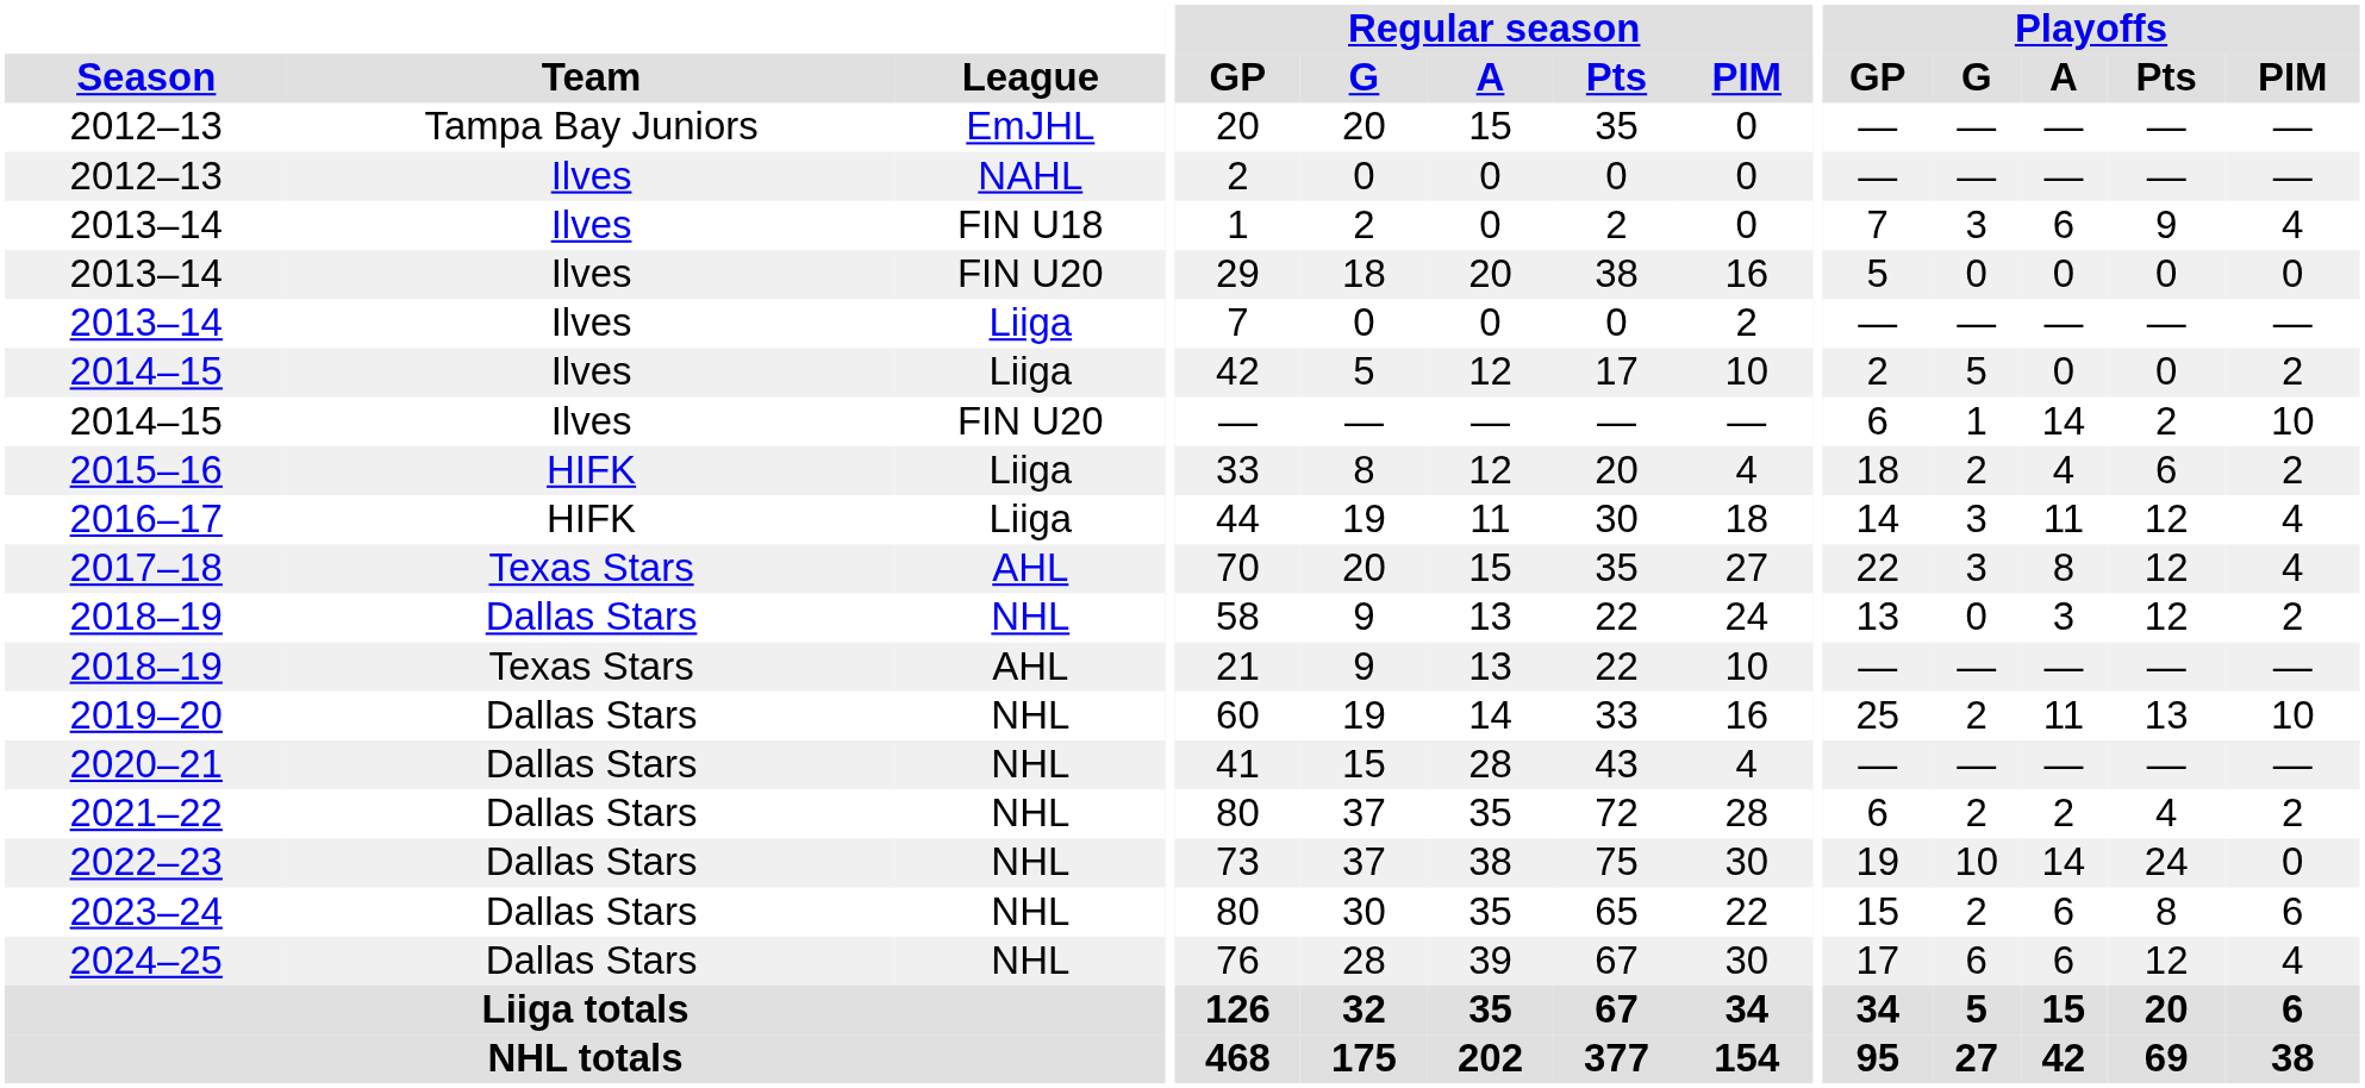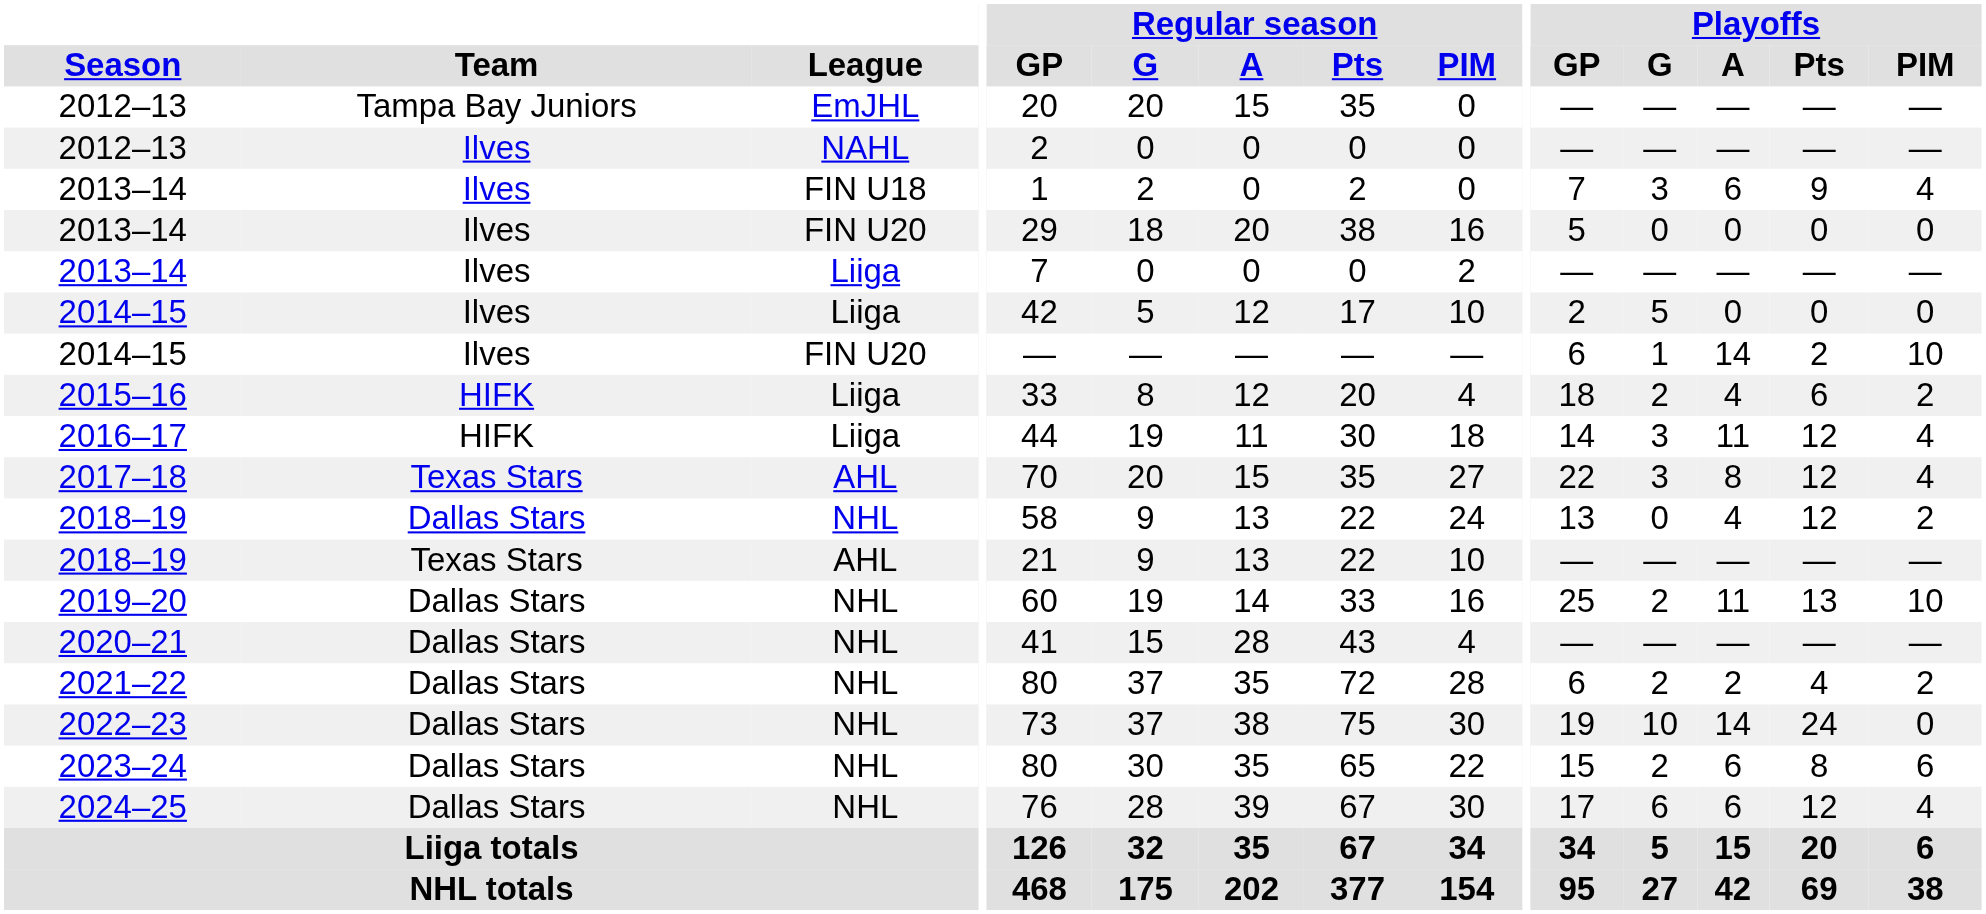2014–15 / Liiga | Playoffs / PIM: 2 -> 0
2018–19 / NHL | Playoffs / A: 3 -> 4
